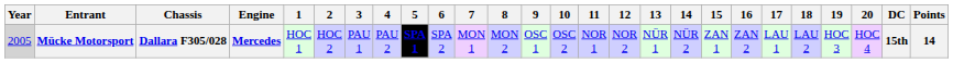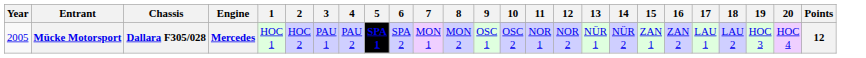- column: DC | 15th
Mücke Motorsport | Year: lightgrey background -> no background
Mücke Motorsport | Points: 14 -> 12
